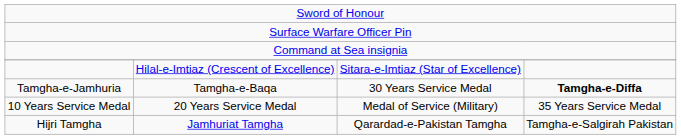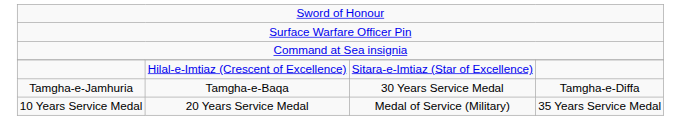Tamgha-e-Jamhuria | column 4: bold -> normal
- row: Hijri Tamgha | Jamhuriat Tamgha | Qarardad-e-Pakistan Tamgha | Tamgha-e-Salgirah Pakistan
